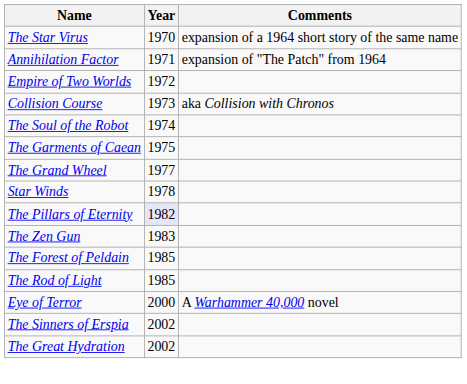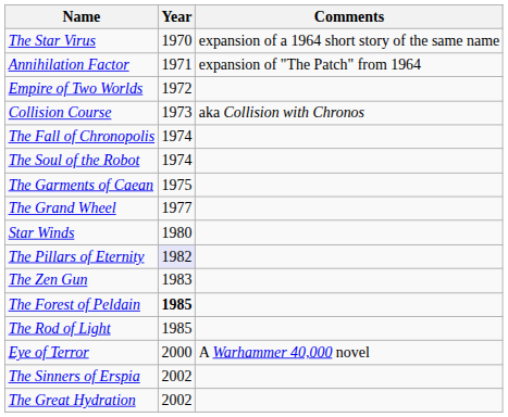+ row: The Fall of Chronopolis | 1974
Star Winds | Year: 1978 -> 1980
The Forest of Peldain | Year: normal -> bold
